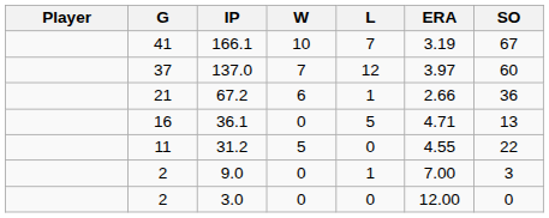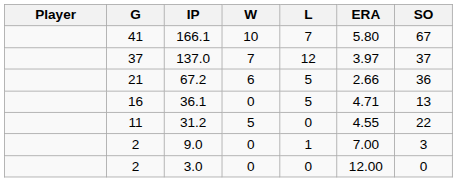166.1 | ERA: 3.19 -> 5.80
137.0 | SO: 60 -> 37
67.2 | L: 1 -> 5
